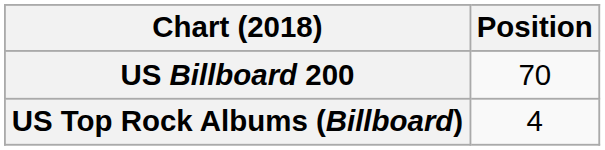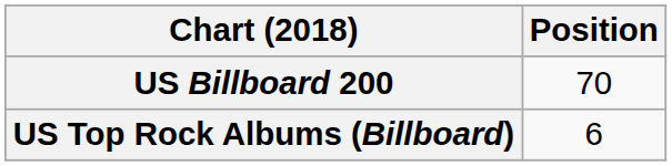US Top Rock Albums (Billboard) | Position: 4 -> 6
